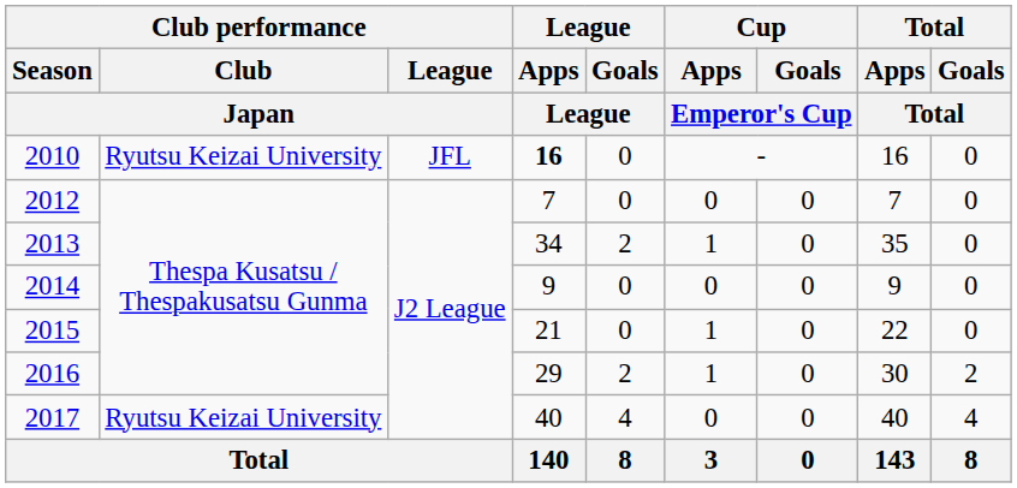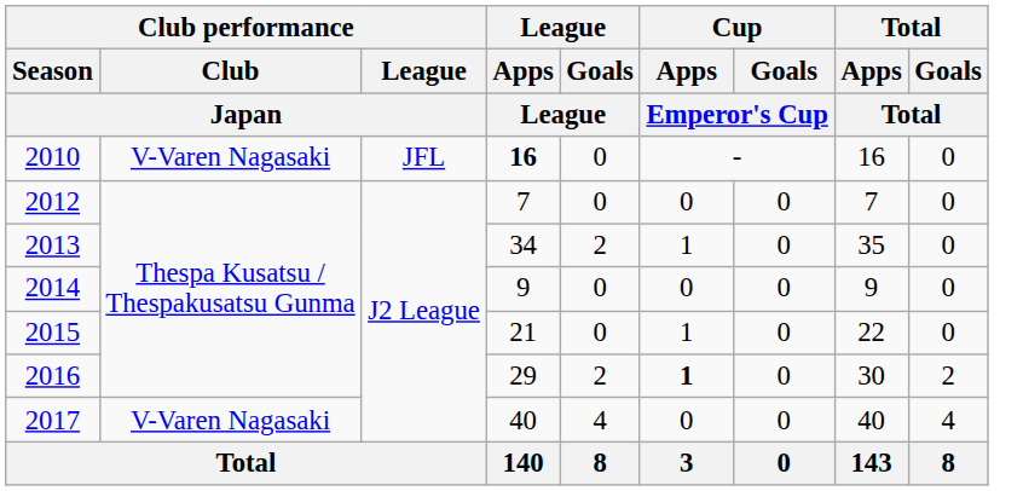2010 | Club performance / Club / Japan: Ryutsu Keizai University -> V-Varen Nagasaki
2016 | Cup / Apps / Emperor's Cup: normal -> bold
2017 | Club performance / Club / Japan: Ryutsu Keizai University -> V-Varen Nagasaki
